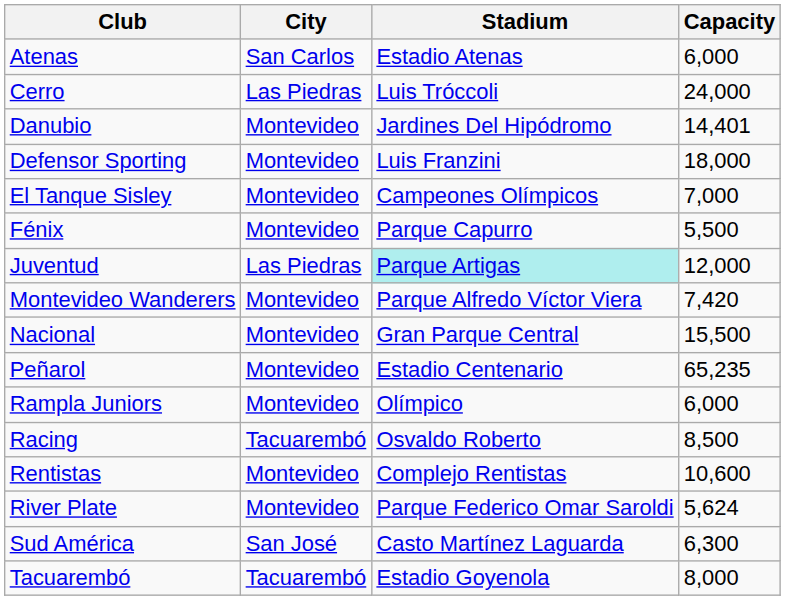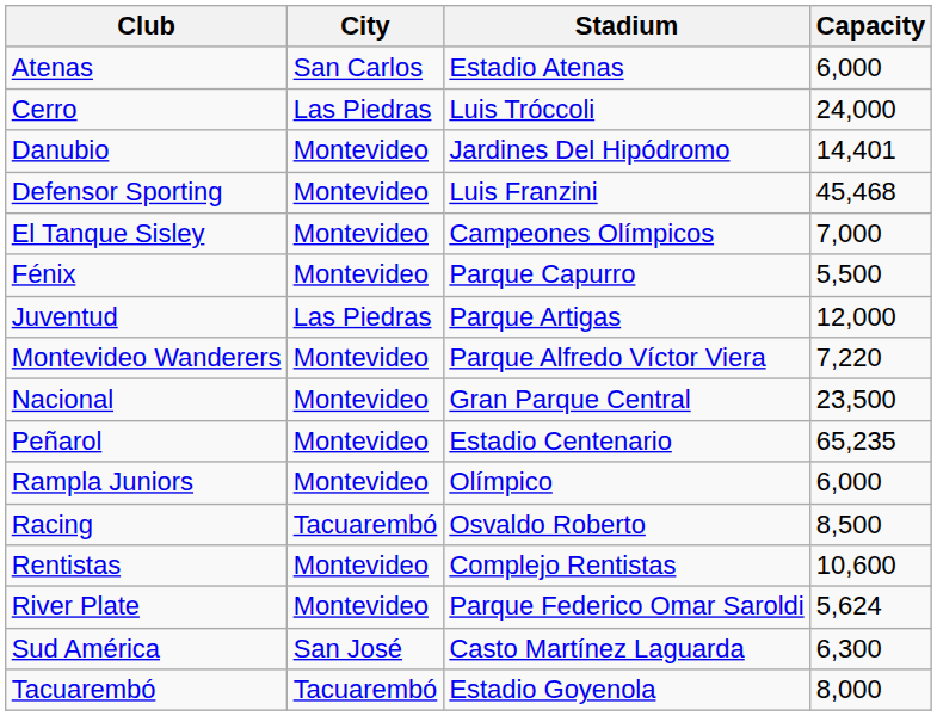Defensor Sporting | Capacity: 18,000 -> 45,468
Juventud | Stadium: paleturquoise background -> no background
Montevideo Wanderers | Capacity: 7,420 -> 7,220
Nacional | Capacity: 15,500 -> 23,500
